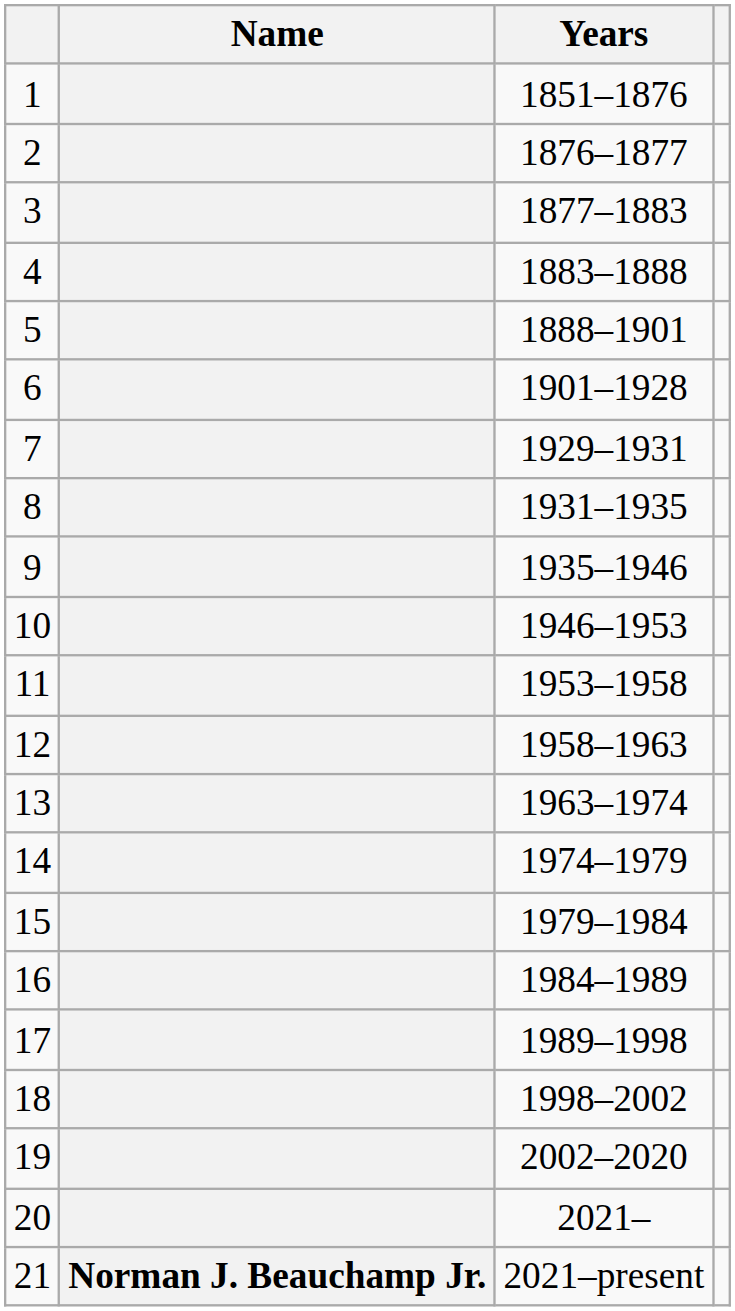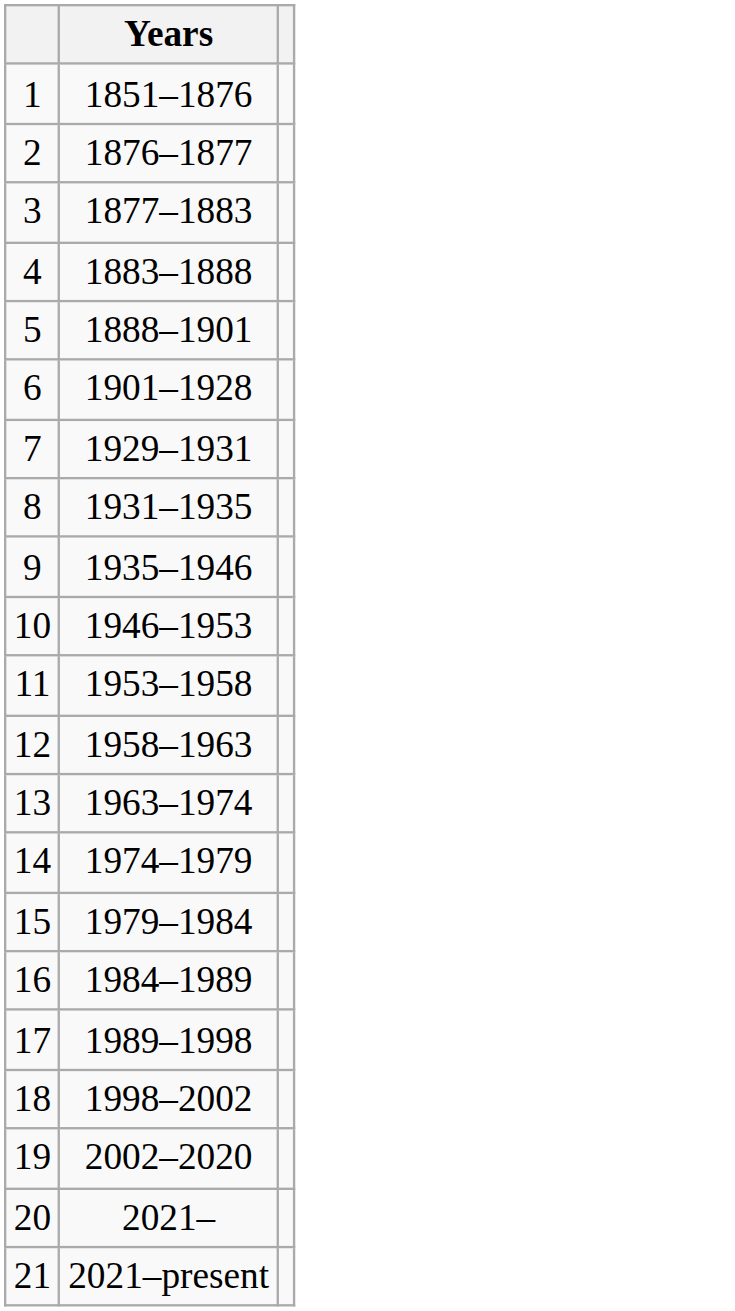- column: Name | Norman J. Beauchamp Jr.
